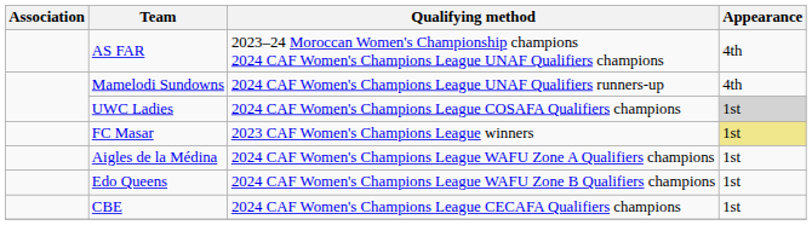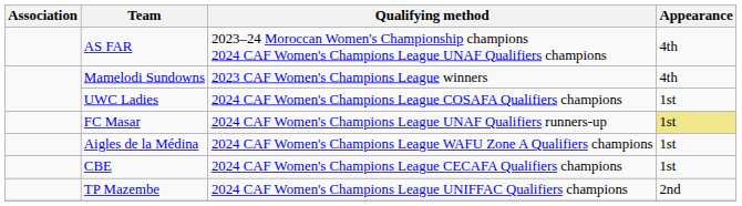Mamelodi Sundowns | Qualifying method: 2024 CAF Women's Champions League UNAF Qualifiers runners-up -> 2023 CAF Women's Champions League winners
UWC Ladies | Appearance: lightgrey background -> no background
FC Masar | Qualifying method: 2023 CAF Women's Champions League winners -> 2024 CAF Women's Champions League UNAF Qualifiers runners-up
- row: Edo Queens | 2024 CAF Women's Champions League WAFU Zone B Qualifiers champions | 1st
+ row: TP Mazembe | 2024 CAF Women's Champions League UNIFFAC Qualifiers champions | 2nd
